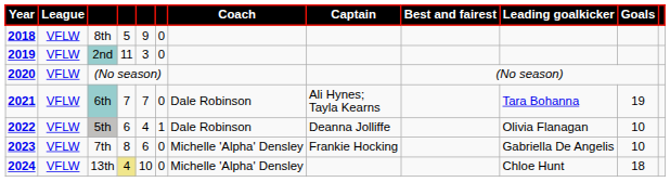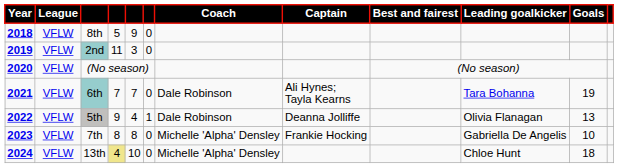5th | column 4: 6 -> 9
5th | Goals: 10 -> 13
7th | column 5: 6 -> 8
